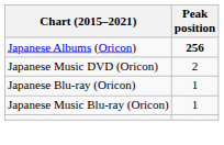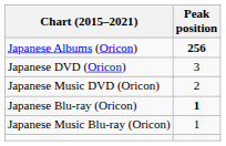+ row: Japanese DVD (Oricon) | 3
Japanese Blu-ray (Oricon) | Peak position: normal -> bold
